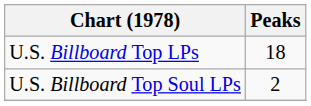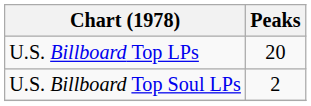U.S. Billboard Top LPs | Peaks: 18 -> 20
